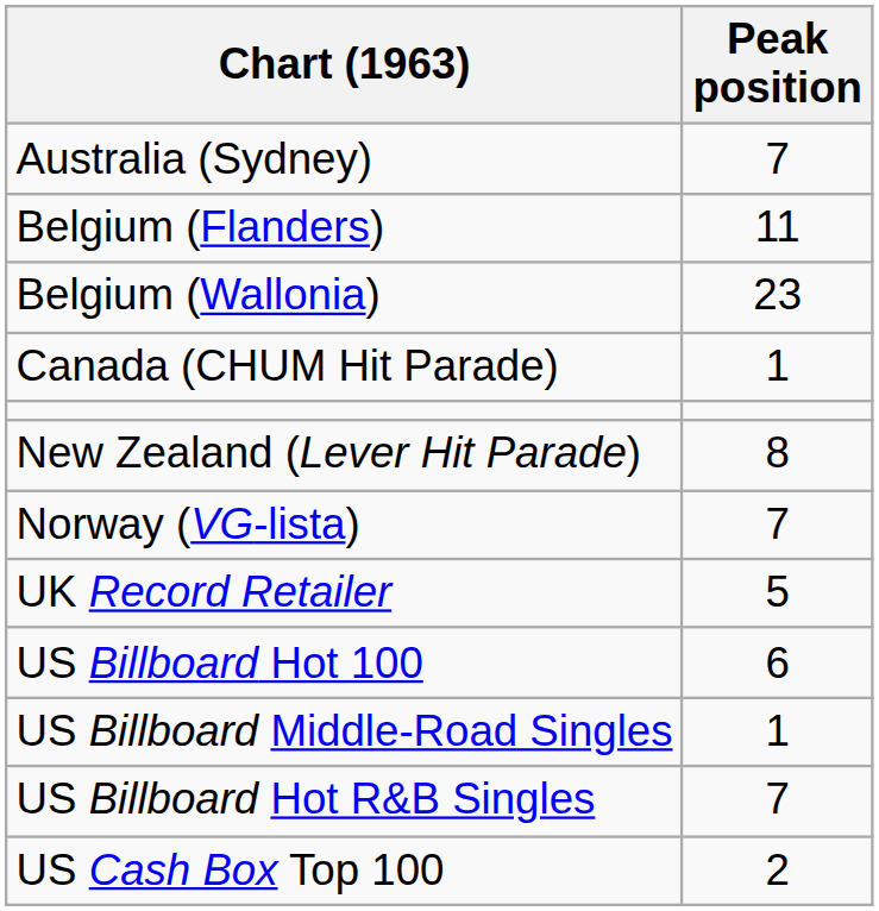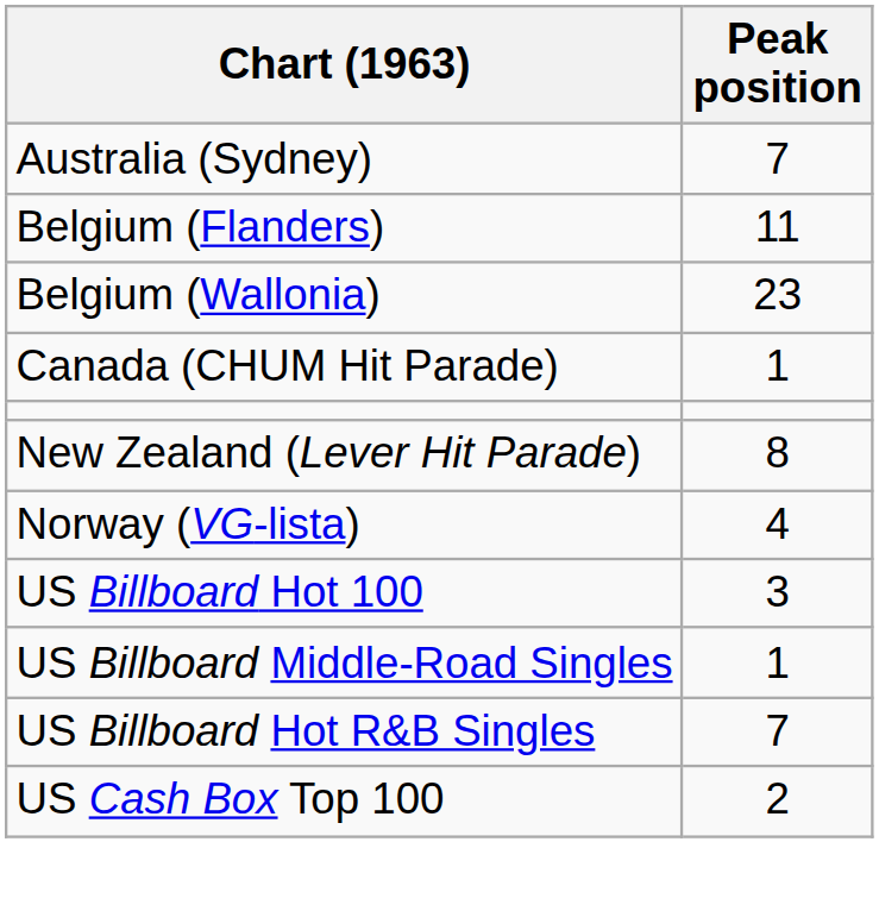Norway (VG-lista) | Peak position: 7 -> 4
- row: UK Record Retailer | 5
US Billboard Hot 100 | Peak position: 6 -> 3
